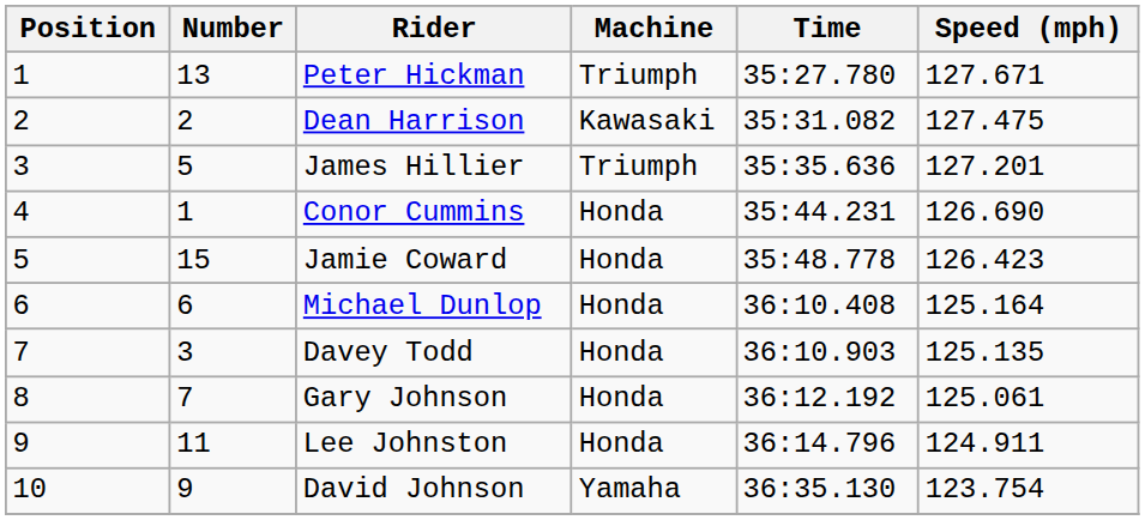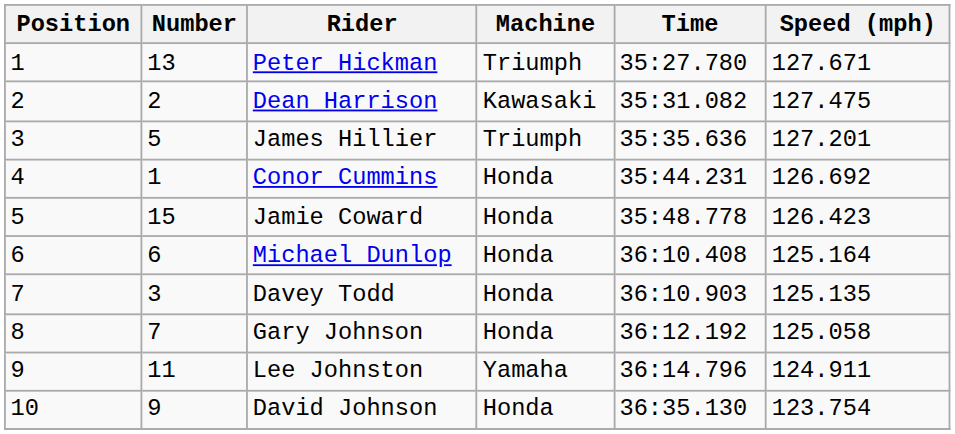Conor Cummins | Speed (mph): 126.690 -> 126.692
Gary Johnson | Speed (mph): 125.061 -> 125.058
Lee Johnston | Machine: Honda -> Yamaha
David Johnson | Machine: Yamaha -> Honda
